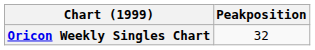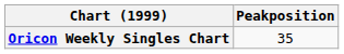Oricon Weekly Singles Chart | Peakposition: 32 -> 35
